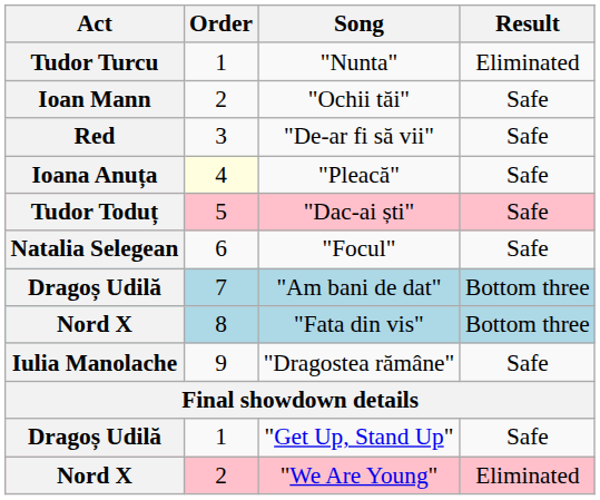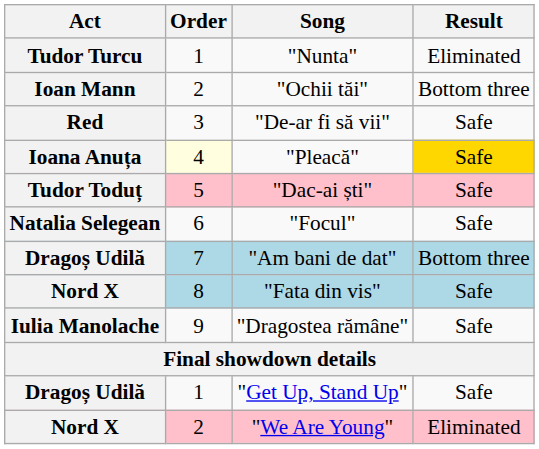"Ochii tăi" | Result: Safe -> Bottom three
"Pleacă" | Result: no background -> gold background
"Fata din vis" | Result: Bottom three -> Safe
